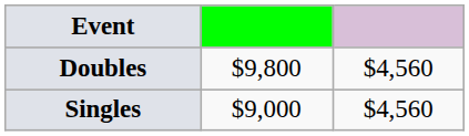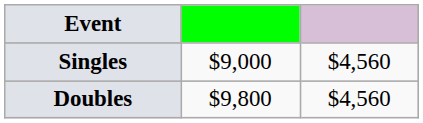rows swapped: Singles <-> Doubles
